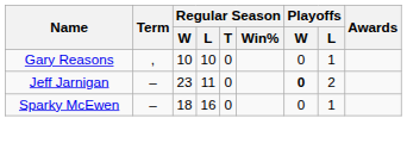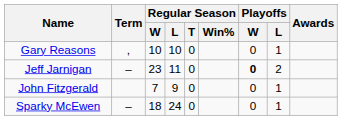+ row: John Fitzgerald | 7 | 9 | 0 | 0 | 1
Sparky McEwen | Regular Season / L: 16 -> 24
